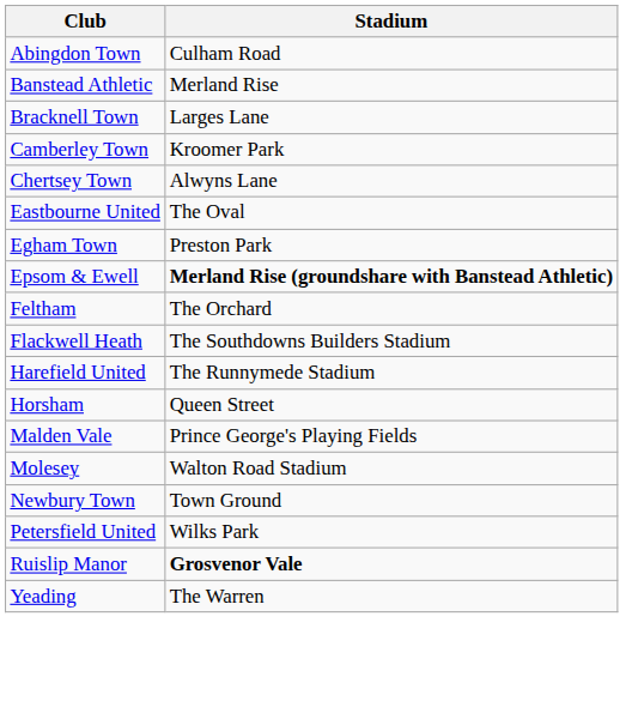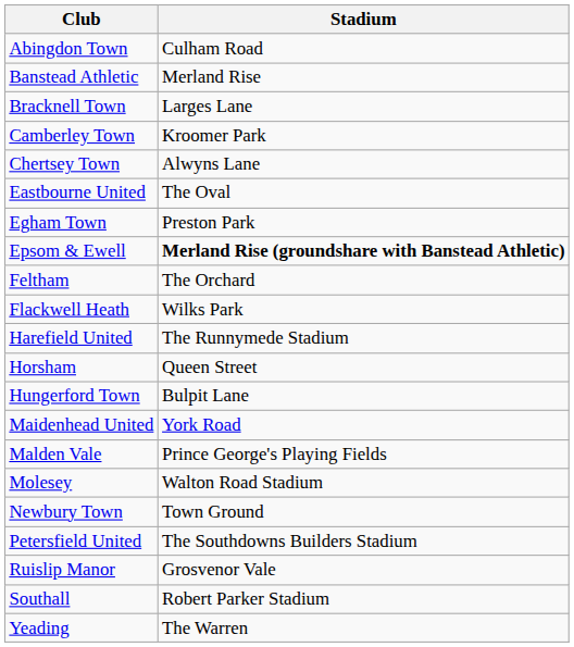Flackwell Heath | Stadium: The Southdowns Builders Stadium -> Wilks Park
+ row: Hungerford Town | Bulpit Lane
+ row: Maidenhead United | York Road
Petersfield United | Stadium: Wilks Park -> The Southdowns Builders Stadium
Ruislip Manor | Stadium: bold -> normal
+ row: Southall | Robert Parker Stadium
